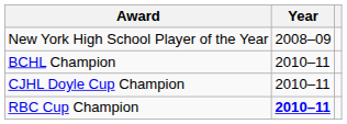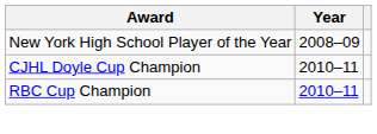- row: BCHL Champion | 2010–11
RBC Cup Champion | Year: bold -> normal
